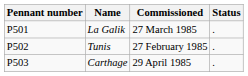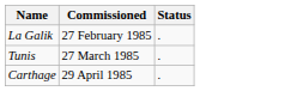- column: Pennant number | P501 | P502 | P503
La Galik | Commissioned: 27 March 1985 -> 27 February 1985
Tunis | Commissioned: 27 February 1985 -> 27 March 1985
